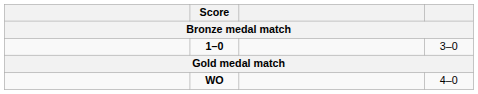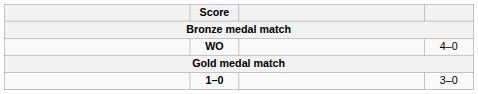rows swapped: WO <-> 1–0
